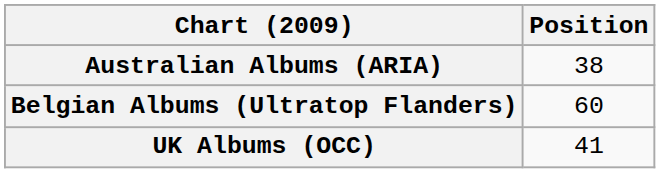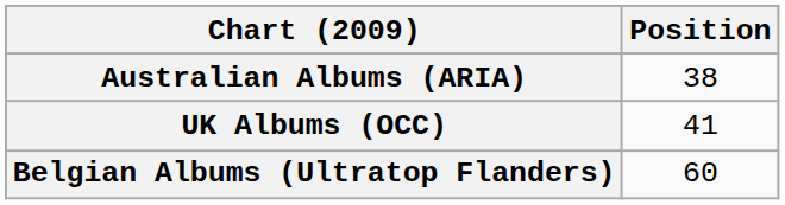rows swapped: Belgian Albums (Ultratop Flanders) <-> UK Albums (OCC)
